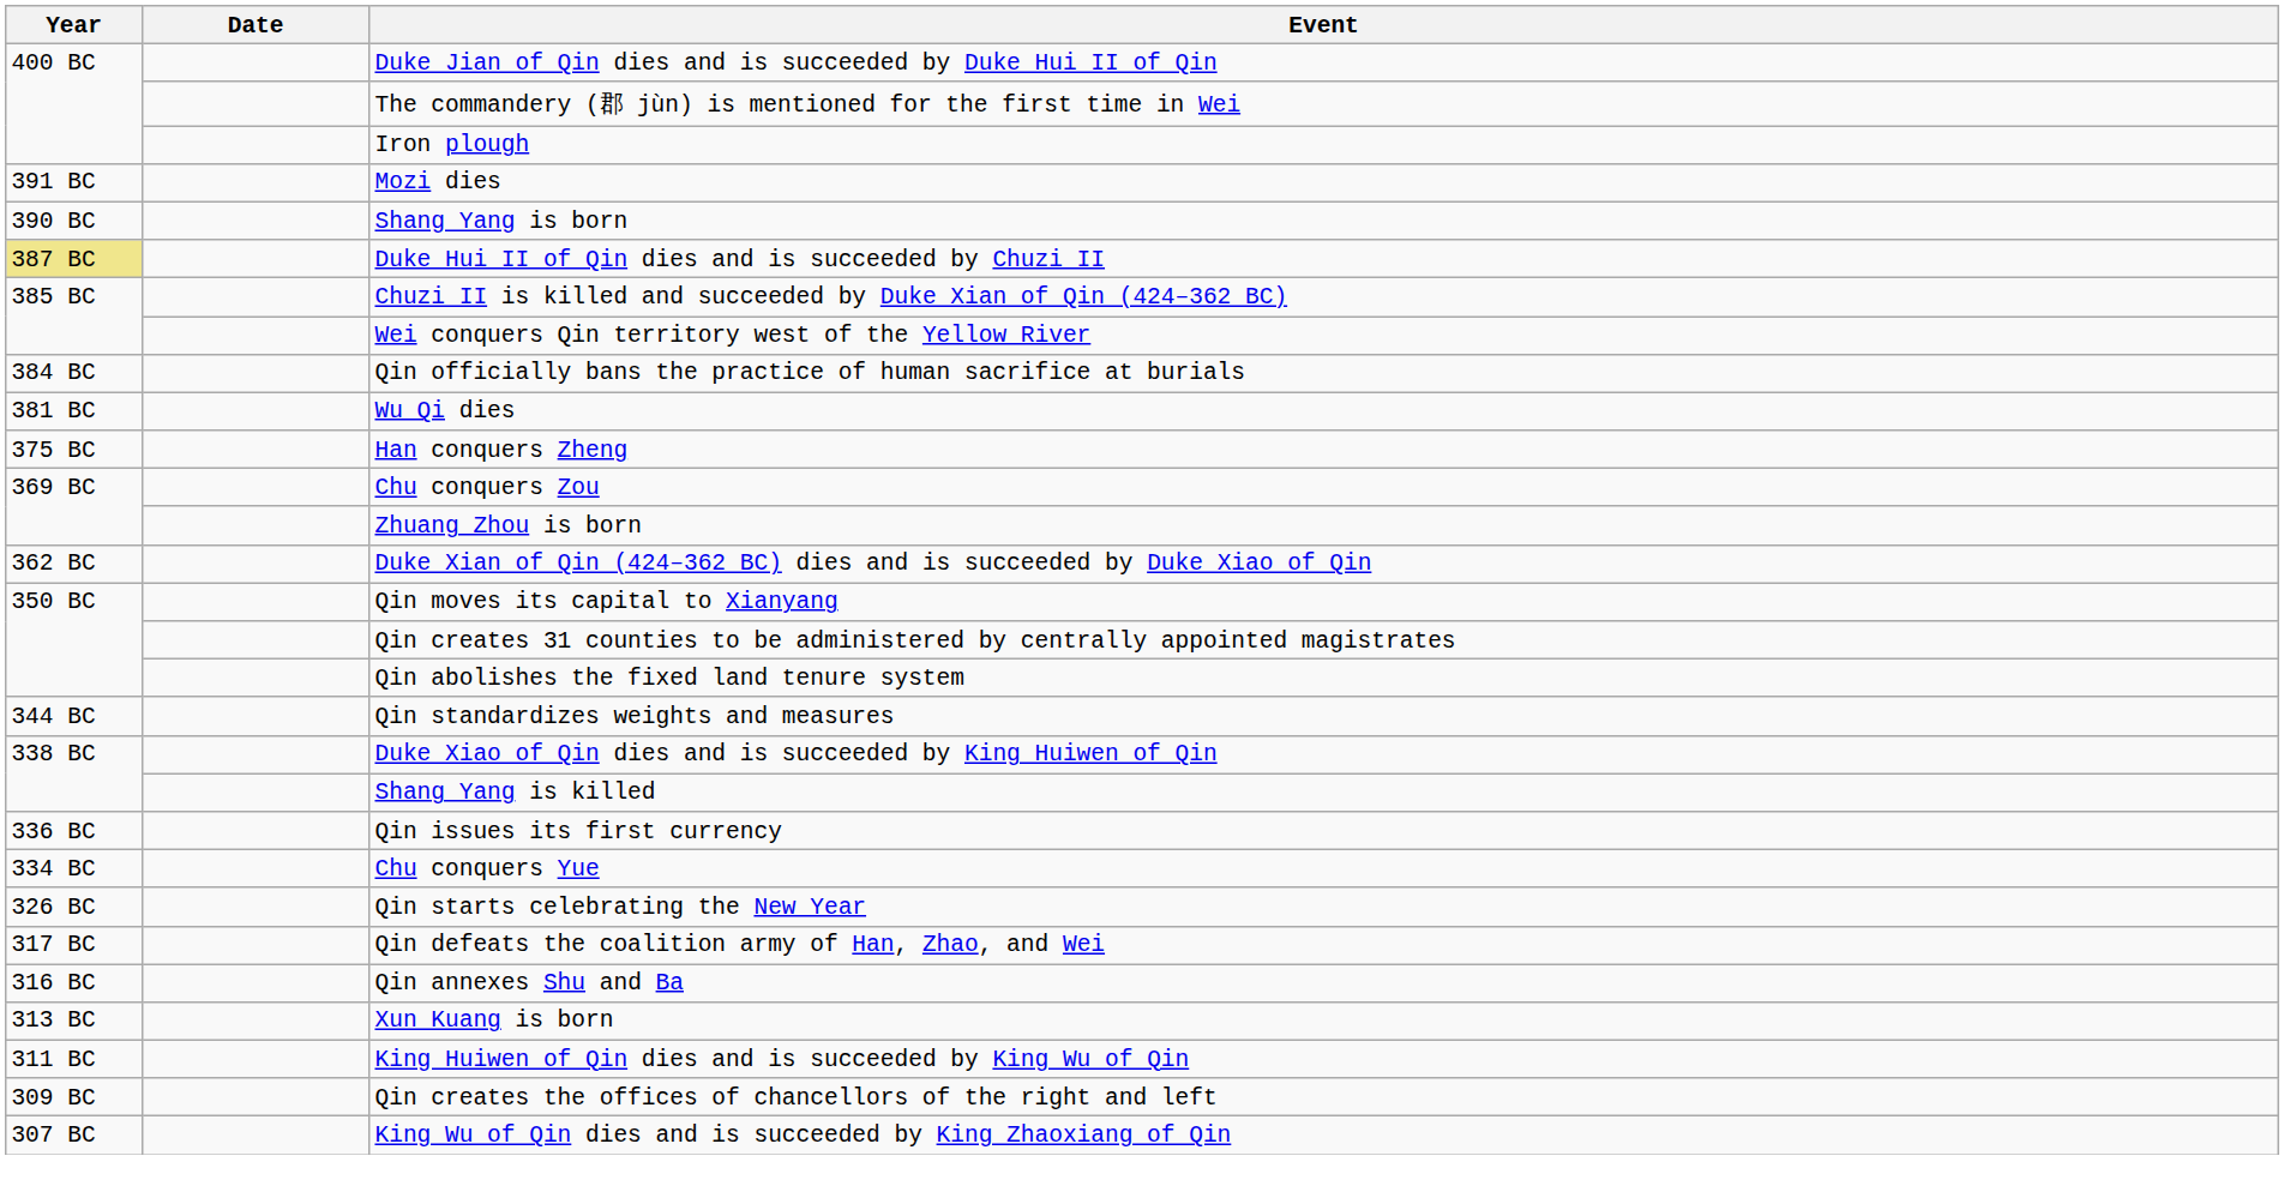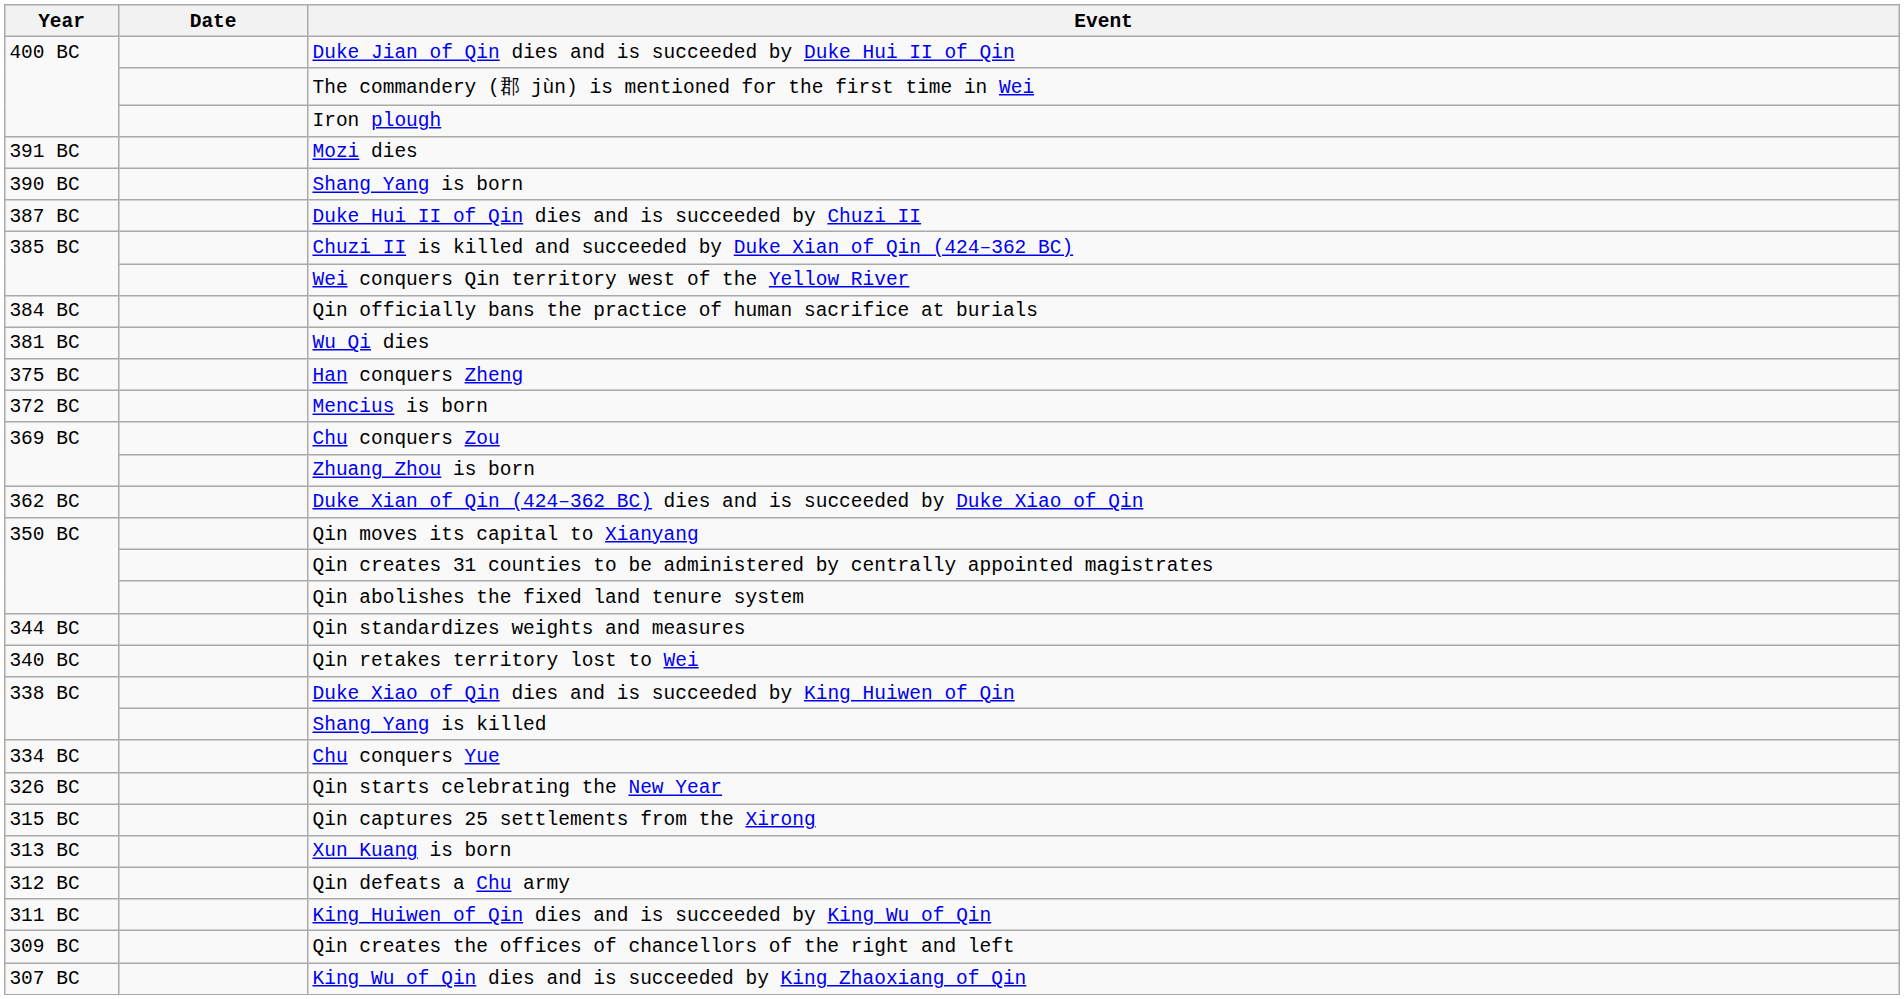Duke Hui II of Qin dies and is succeeded by Chuzi II | Year: khaki background -> no background
+ row: 372 BC | Mencius is born
+ row: 340 BC | Qin retakes territory lost to Wei
- row: 336 BC | Qin issues its first currency
- row: 317 BC | Qin defeats the coalition army of Han, Zhao, and Wei
- row: 316 BC | Qin annexes Shu and Ba
+ row: 315 BC | Qin captures 25 settlements from the Xirong
+ row: 312 BC | Qin defeats a Chu army
